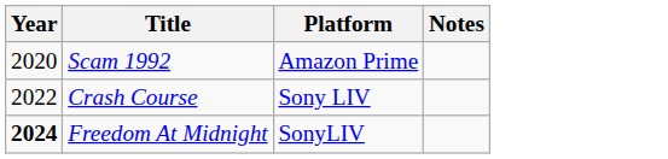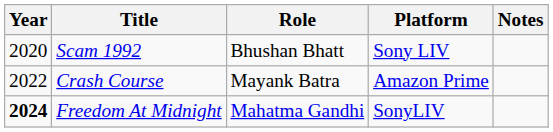+ column: Role | Bhushan Bhatt | Mayank Batra | Mahatma Gandhi
Scam 1992 | Platform: Amazon Prime -> Sony LIV
Crash Course | Platform: Sony LIV -> Amazon Prime
